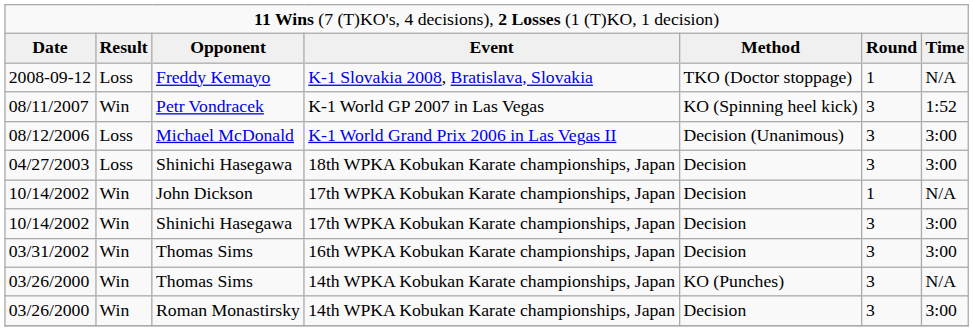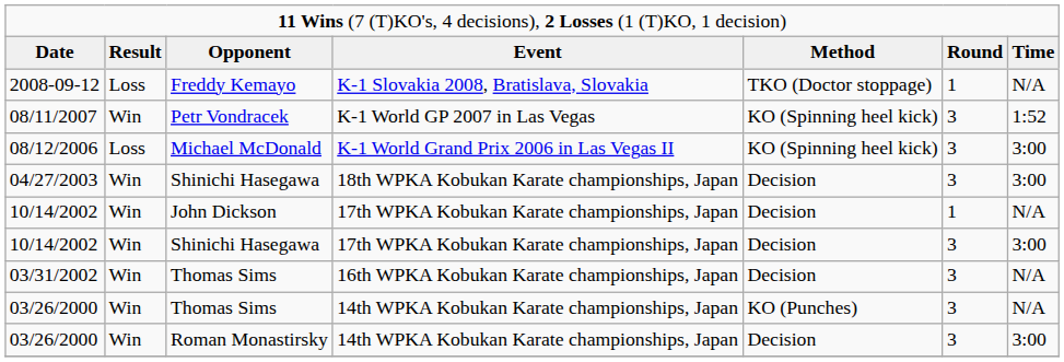08/12/2006 | column 5: Decision (Unanimous) -> KO (Spinning heel kick)
04/27/2003 | column 2: Loss -> Win
03/31/2002 | column 7: 3:00 -> N/A
